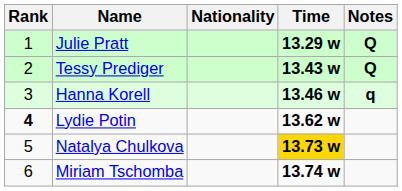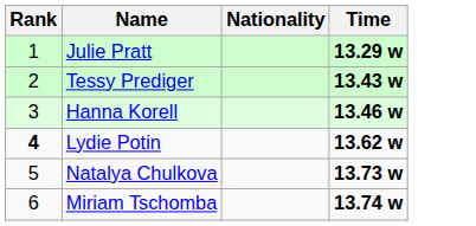- column: Notes | Q | Q | q
Natalya Chulkova | Time: gold background -> no background
